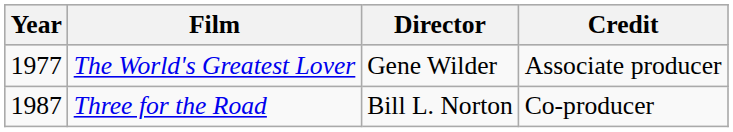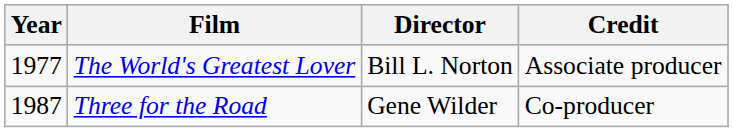The World's Greatest Lover | Director: Gene Wilder -> Bill L. Norton
Three for the Road | Director: Bill L. Norton -> Gene Wilder
